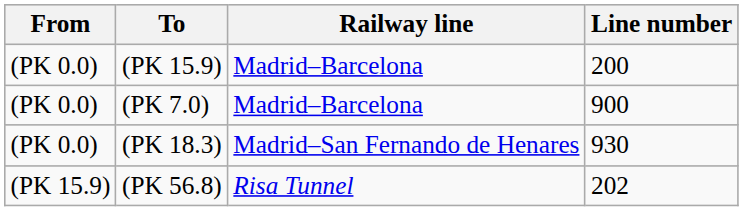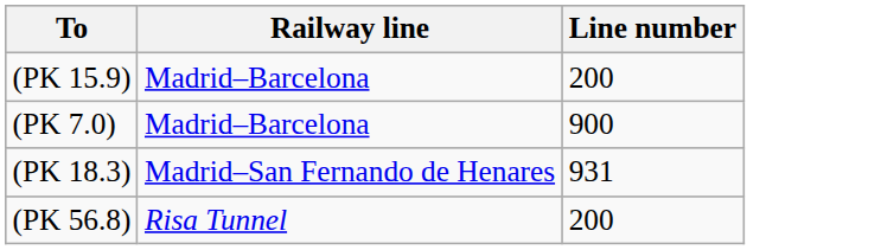- column: From | (PK 0.0) | (PK 0.0) | (PK 0.0) | (PK 15.9)
(PK 18.3) | Line number: 930 -> 931
(PK 56.8) | Line number: 202 -> 200
